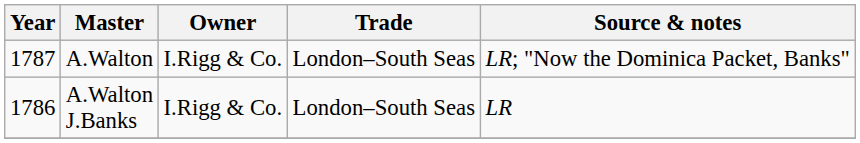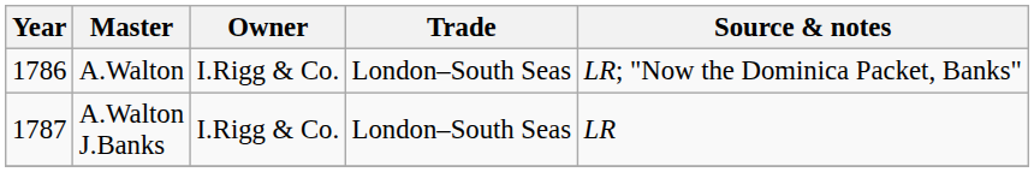A.Walton | Year: 1787 -> 1786
A.Walton J.Banks | Year: 1786 -> 1787
